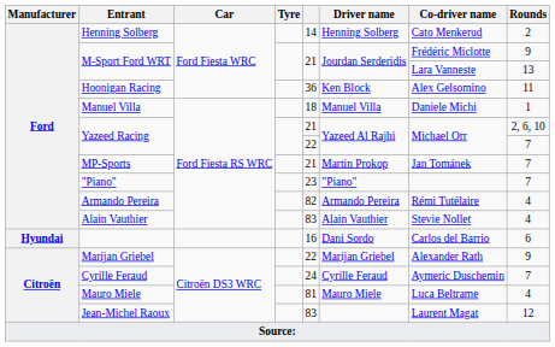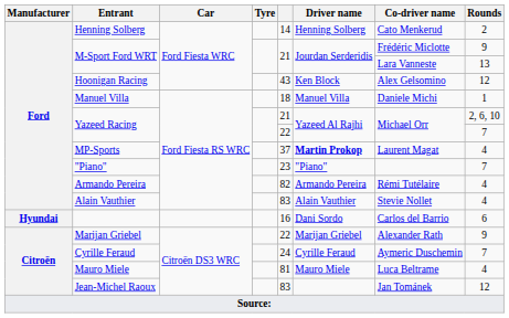Hoonigan Racing | column 5: 36 -> 43
Hoonigan Racing | Rounds: 11 -> 12
MP-Sports | column 5: 21 -> 37
MP-Sports | Driver name: normal -> bold
MP-Sports | Co-driver name: Jan Tománek -> Laurent Magat
MP-Sports | Rounds: 7 -> 4
Jean-Michel Raoux | Co-driver name: Laurent Magat -> Jan Tománek
